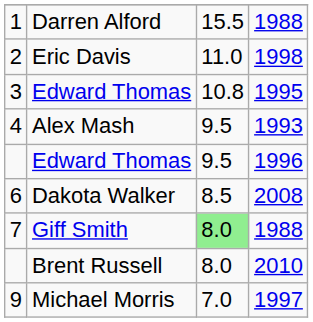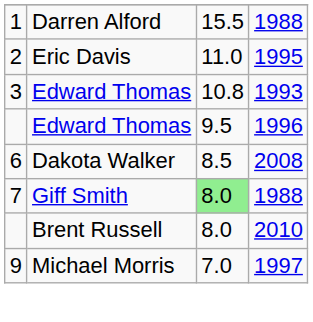2 | column 4: 1998 -> 1995
3 | column 4: 1995 -> 1993
- row: 4 | Alex Mash | 9.5 | 1993
